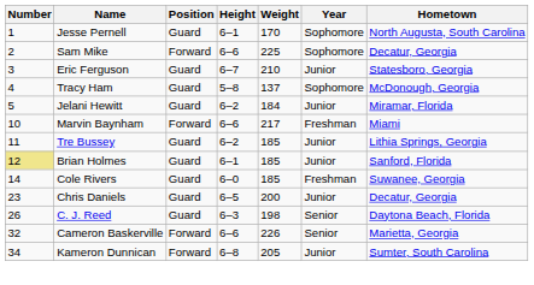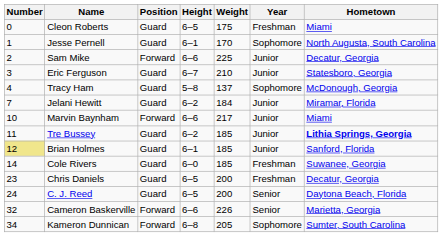+ row: 0 | Cleon Roberts | Guard | 6–5 | 175 | Freshman | Miami
Sam Mike | Year: Sophomore -> Junior
Jelani Hewitt | Number: 5 -> 7
Marvin Baynham | Year: Freshman -> Junior
Tre Bussey | Hometown: normal -> bold
Chris Daniels | Year: Junior -> Freshman
C. J. Reed | Number: 26 -> 24
C. J. Reed | Height: 6–3 -> 6–5
C. J. Reed | Weight: 198 -> 200
Kameron Dunnican | Year: Junior -> Sophomore
